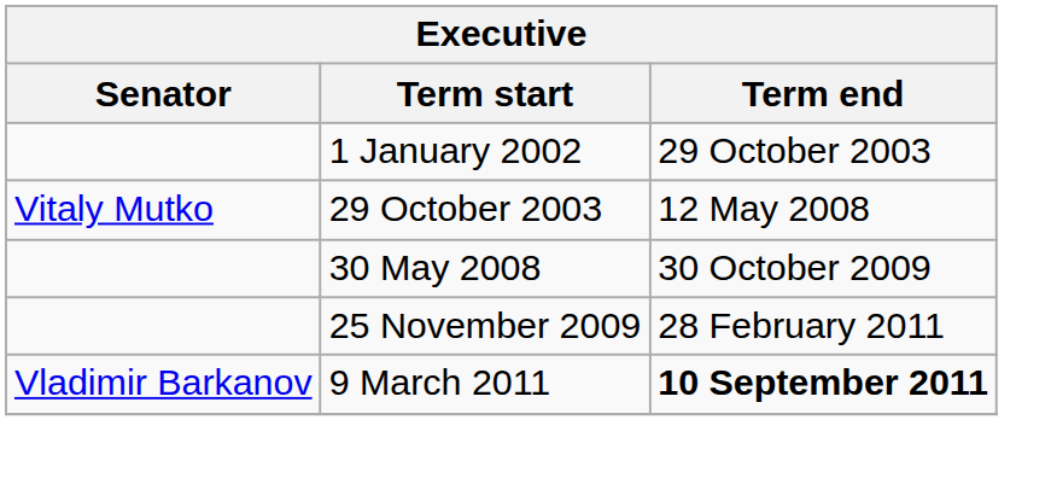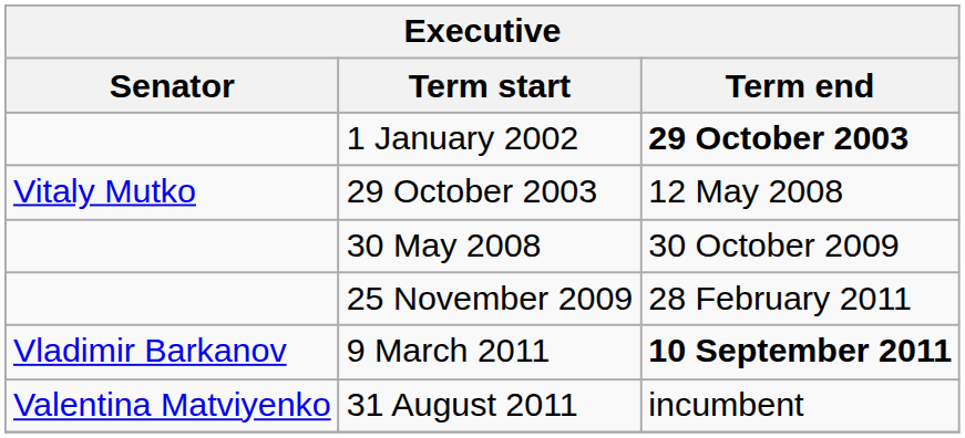1 January 2002 | Term end: normal -> bold
+ row: Valentina Matviyenko | 31 August 2011 | incumbent
